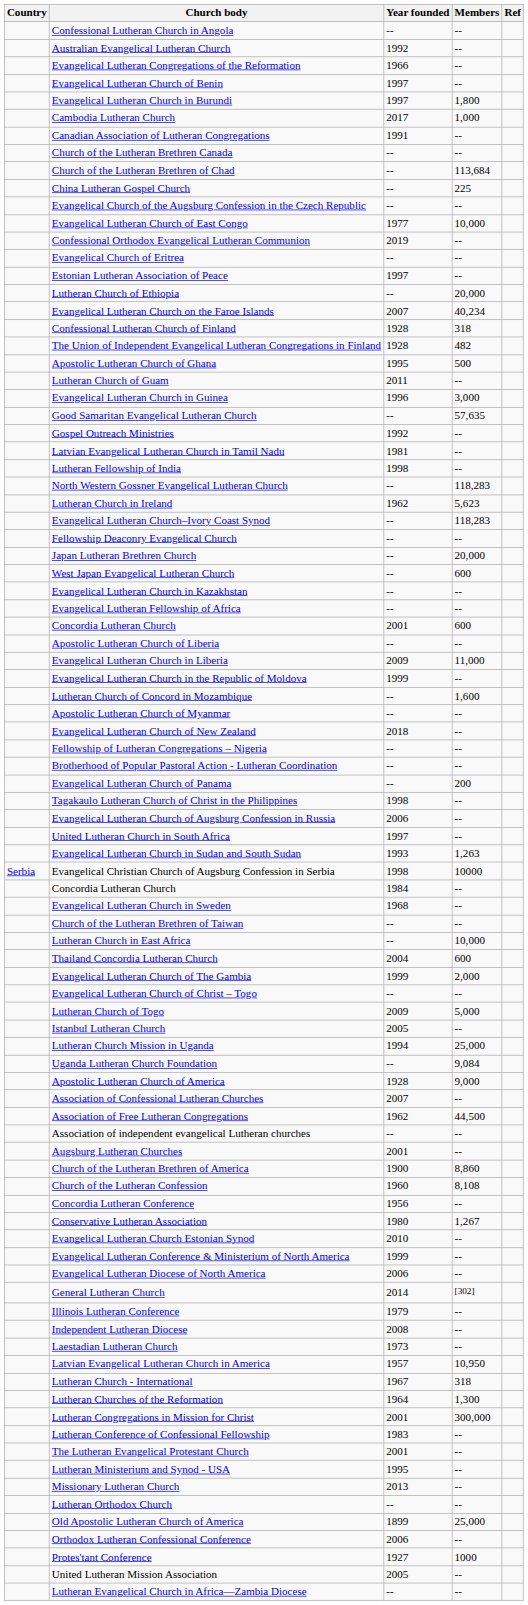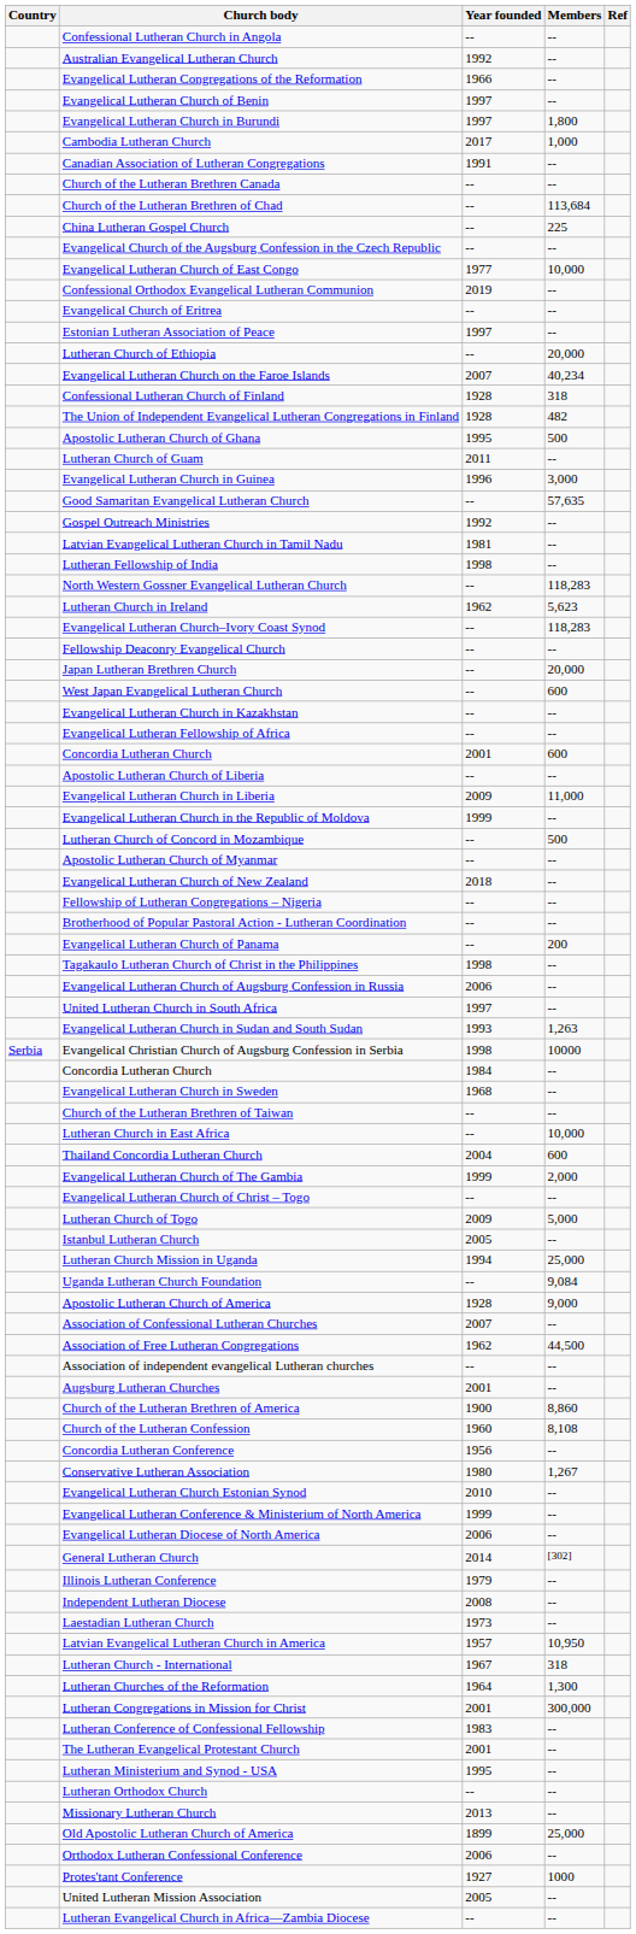Lutheran Church of Concord in Mozambique | Members: 1,600 -> 500
rows swapped: Lutheran Orthodox Church <-> Missionary Lutheran Church
